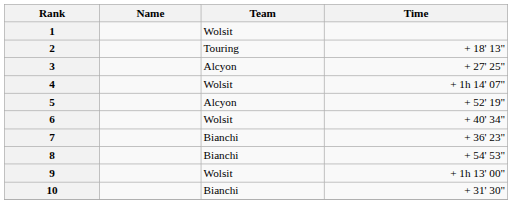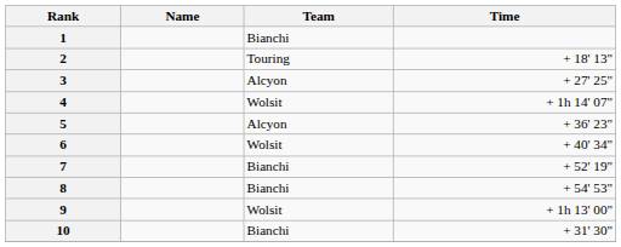1 | Team: Wolsit -> Bianchi
5 | Time: + 52' 19" -> + 36' 23"
7 | Time: + 36' 23" -> + 52' 19"
